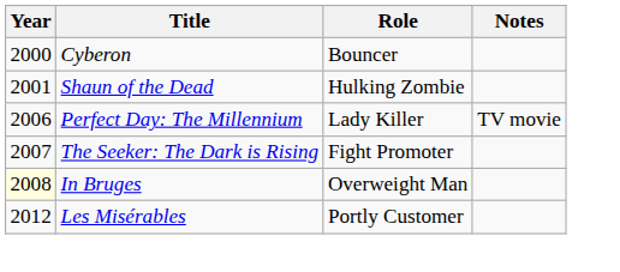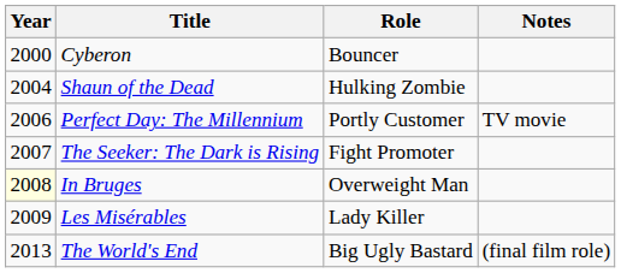Shaun of the Dead | Year: 2001 -> 2004
Perfect Day: The Millennium | Role: Lady Killer -> Portly Customer
Les Misérables | Year: 2012 -> 2009
Les Misérables | Role: Portly Customer -> Lady Killer
+ row: 2013 | The World's End | Big Ugly Bastard | (final film role)
